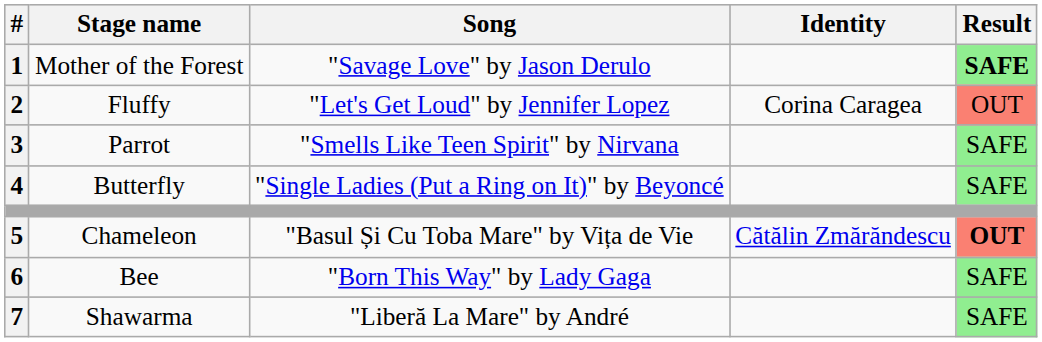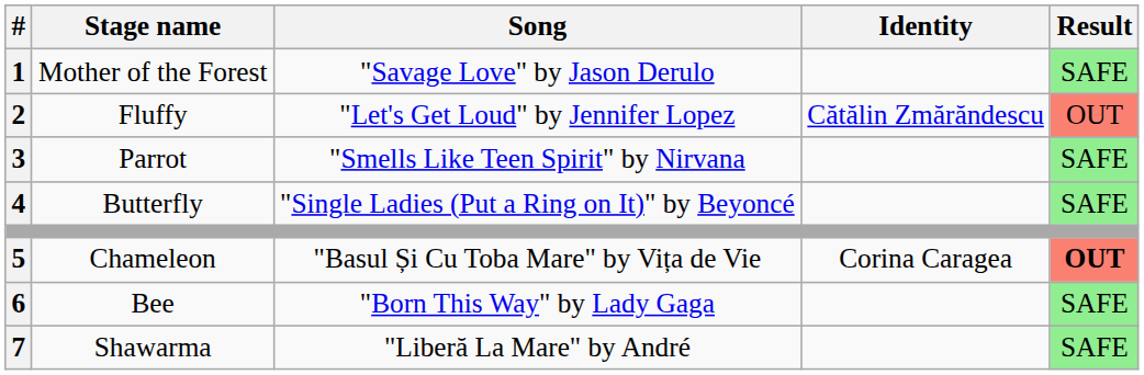Mother of the Forest | Result: bold -> normal
Fluffy | Identity: Corina Caragea -> Cătălin Zmărăndescu
Chameleon | Identity: Cătălin Zmărăndescu -> Corina Caragea
